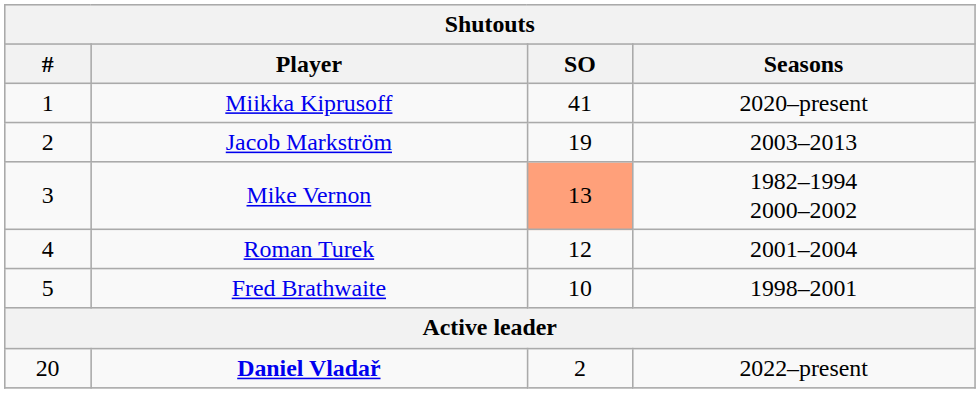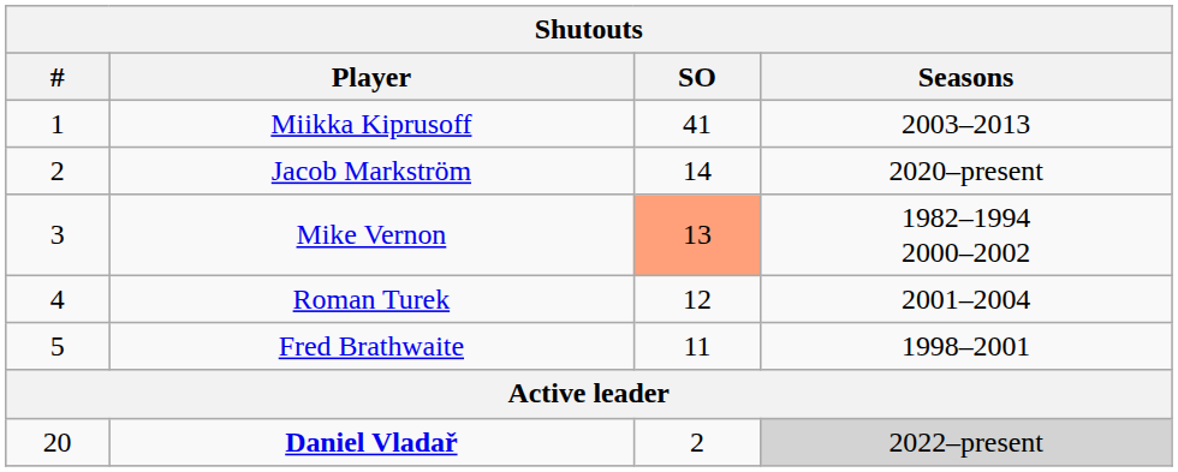Miikka Kiprusoff | Seasons: 2020–present -> 2003–2013
Jacob Markström | SO: 19 -> 14
Jacob Markström | Seasons: 2003–2013 -> 2020–present
Fred Brathwaite | SO: 10 -> 11
Daniel Vladař | Seasons: no background -> lightgrey background
